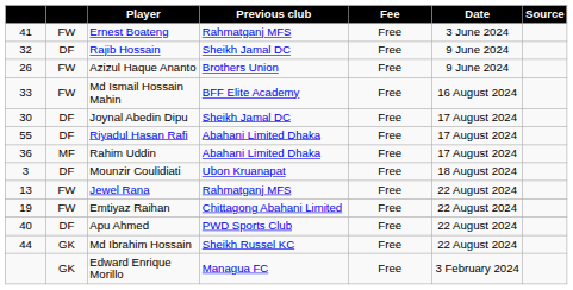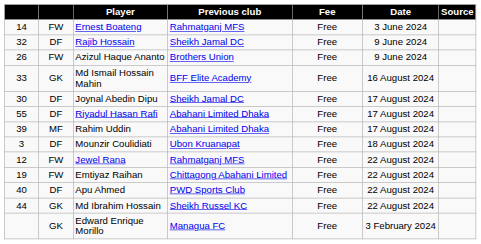Ernest Boateng | column 1: 41 -> 14
Md Ismail Hossain Mahin | column 2: FW -> GK
Rahim Uddin | column 1: 36 -> 39
Jewel Rana | column 1: 13 -> 12
